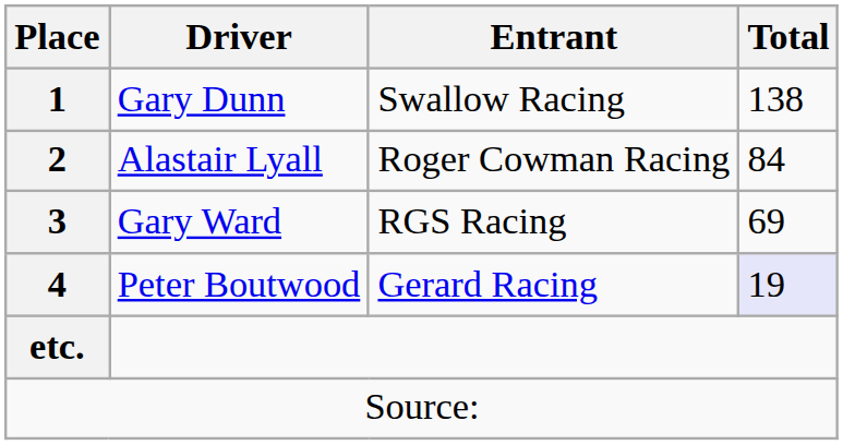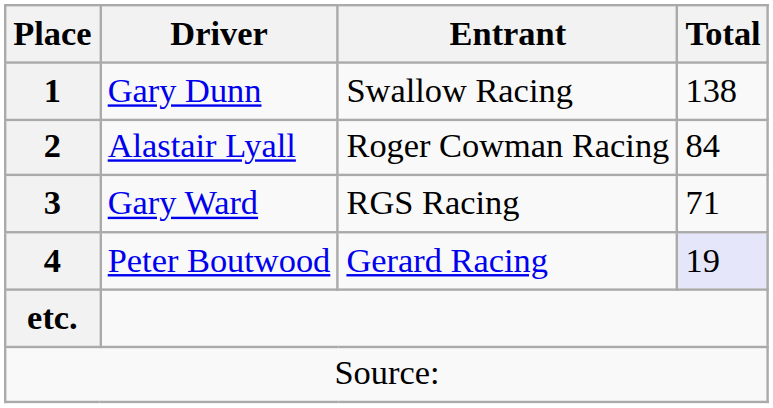Gary Ward | Total: 69 -> 71
